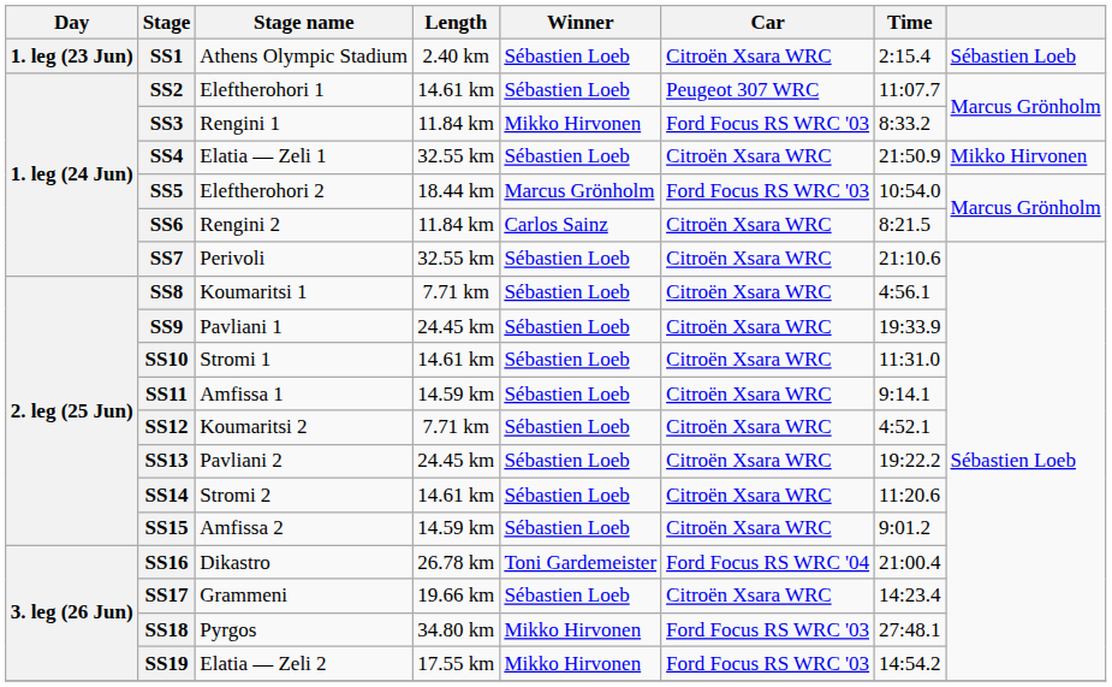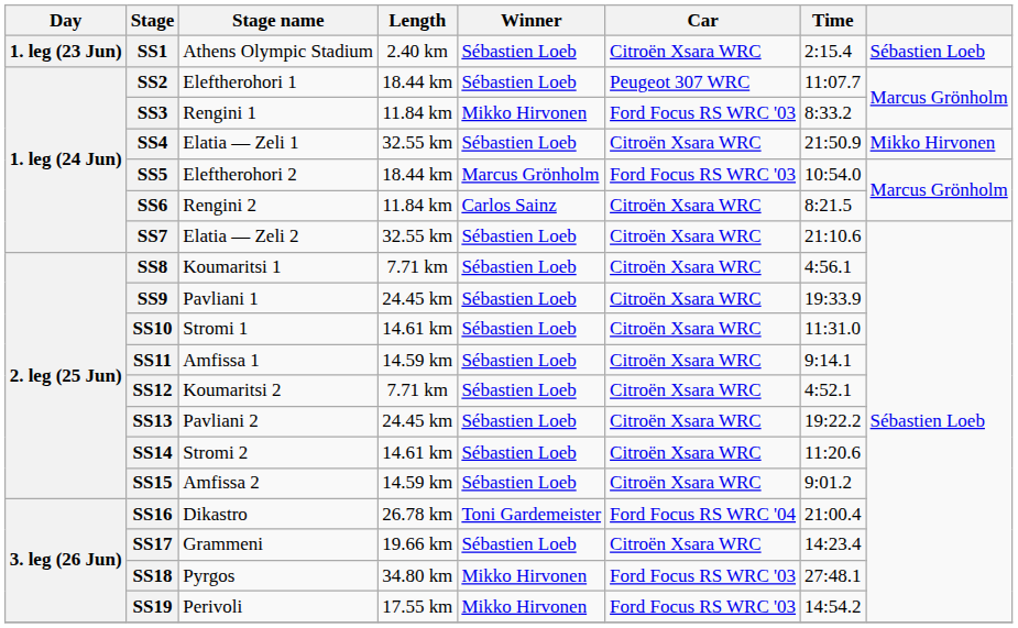SS2 | Length: 14.61 km -> 18.44 km
SS7 | Stage name: Perivoli -> Elatia — Zeli 2
SS19 | Stage name: Elatia — Zeli 2 -> Perivoli
